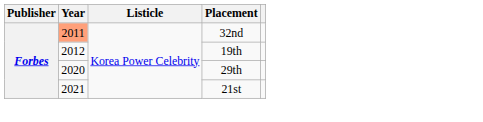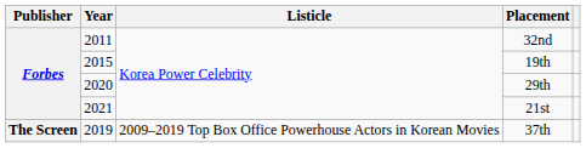32nd | Year: lightsalmon background -> no background
19th | Year: 2012 -> 2015
+ row: The Screen | 2019 | 2009–2019 Top Box Office Powerhouse Actors in Korean Movies | 37th
